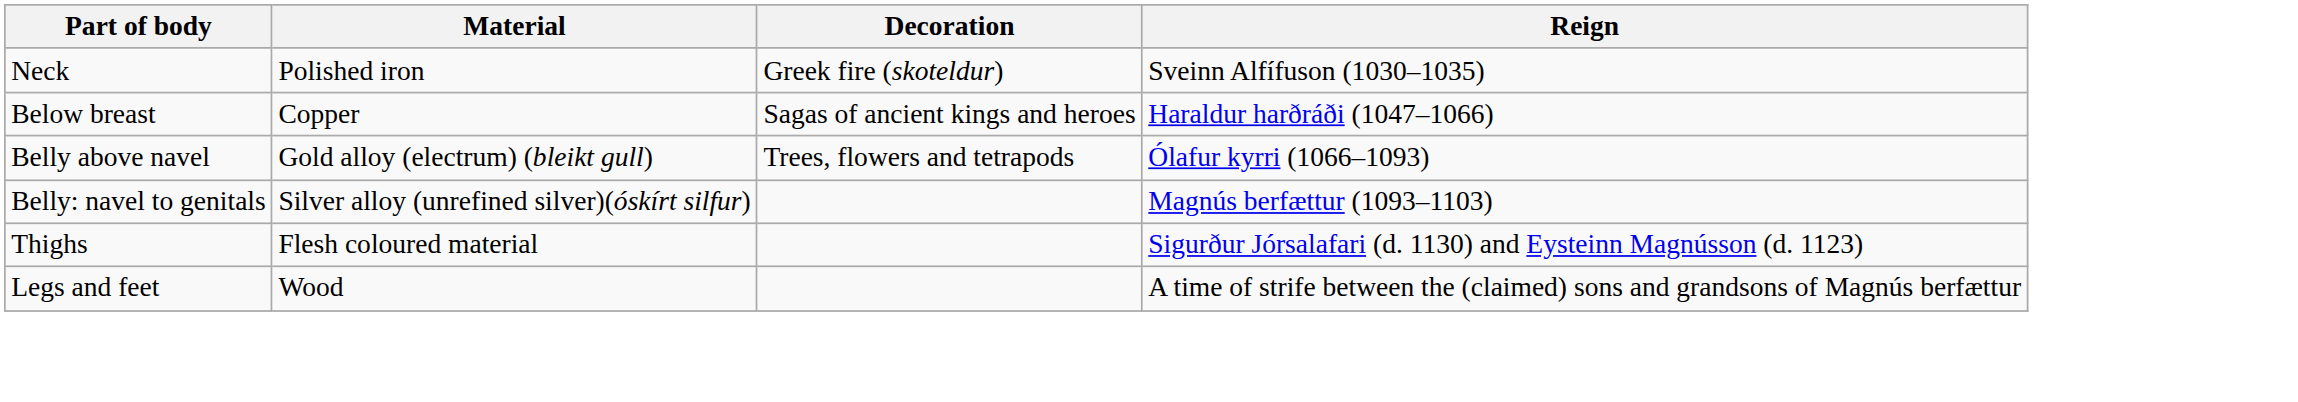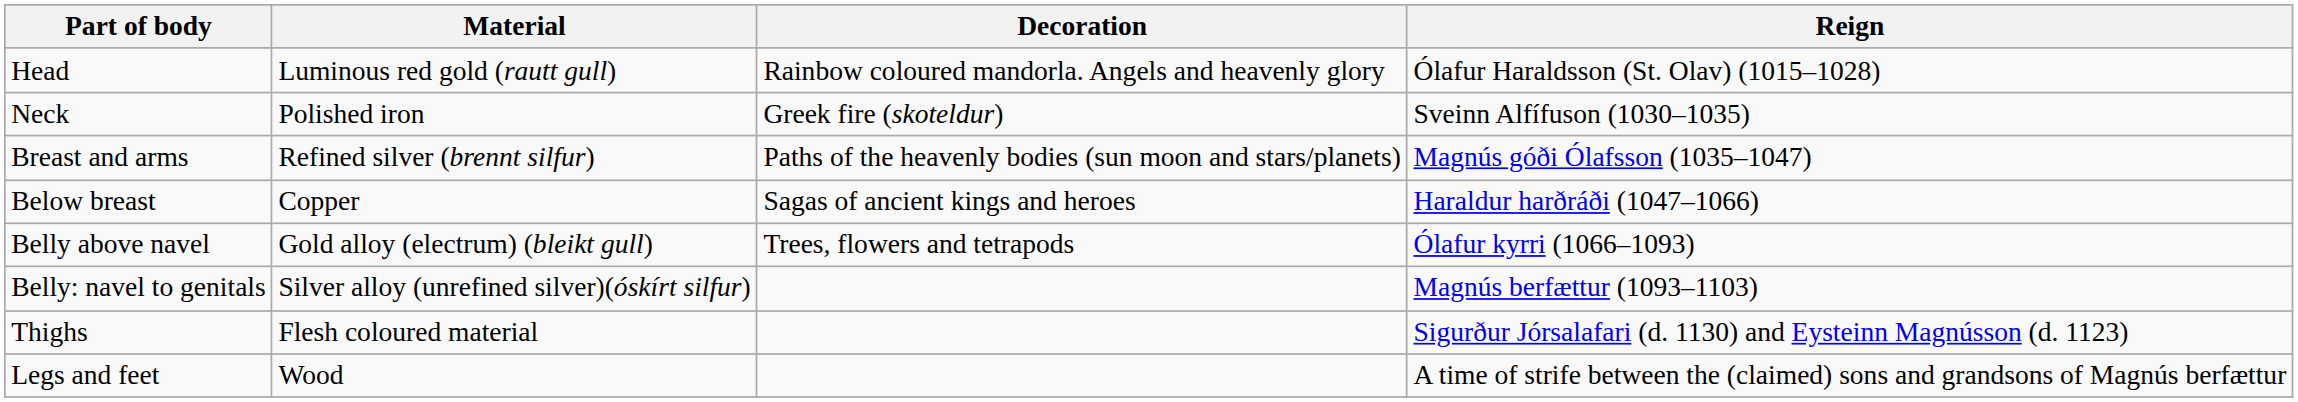+ row: Head | Luminous red gold (rautt gull) | Rainbow coloured mandorla. Angels and heavenly glory | Ólafur Haraldsson (St. Olav) (1015–1028)
+ row: Breast and arms | Refined silver (brennt silfur) | Paths of the heavenly bodies (sun moon and stars/planets) | Magnús góði Ólafsson (1035–1047)
